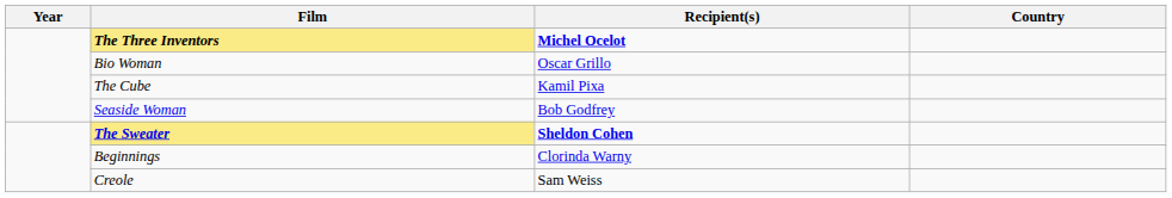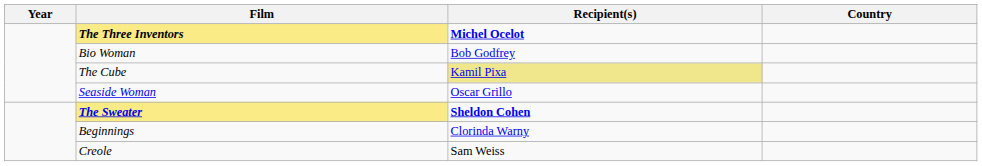Bio Woman | Recipient(s): Oscar Grillo -> Bob Godfrey
The Cube | Recipient(s): no background -> khaki background
Seaside Woman | Recipient(s): Bob Godfrey -> Oscar Grillo
